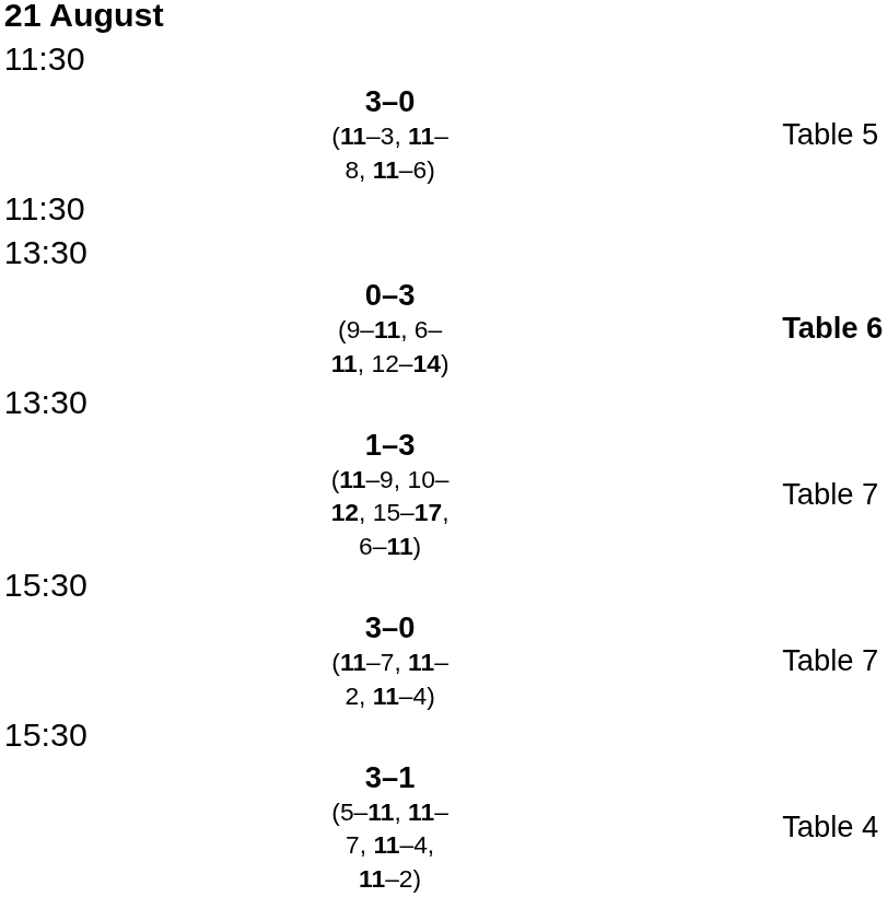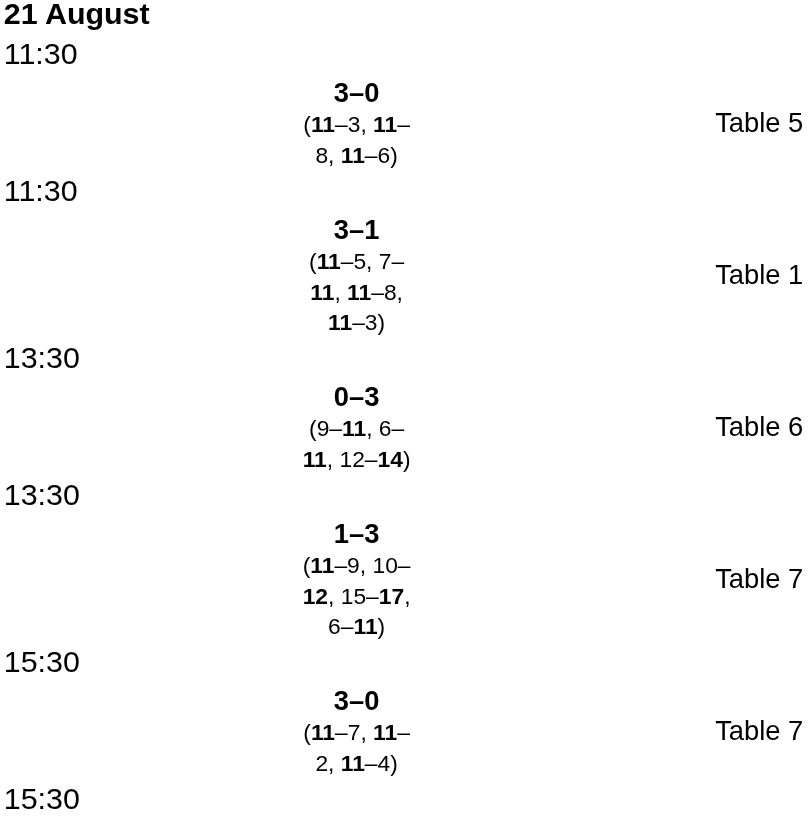+ row: 3–1 (11–5, 7–11, 11–8, 11–3) | Table 1
0–3 (9–11, 6–11, 12–14) | column 4: bold -> normal
- row: 3–1 (5–11, 11–7, 11–4, 11–2) | Table 4
